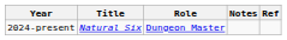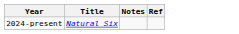- column: Role | Dungeon Master
